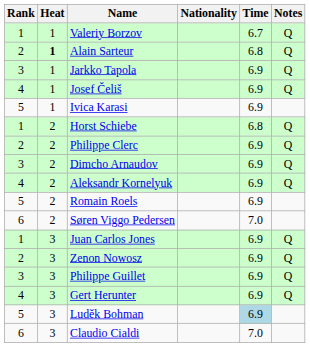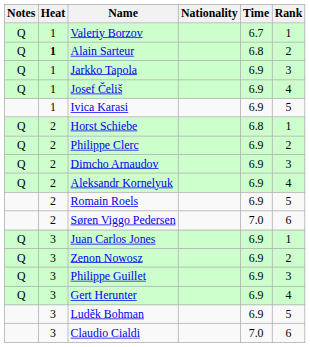columns swapped: Rank <-> Notes
Luděk Bohman | Time: lightblue background -> no background
